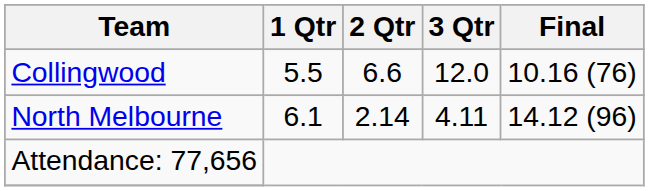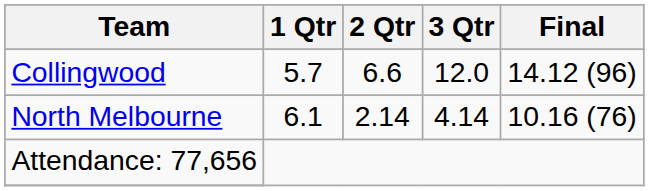Collingwood | 1 Qtr: 5.5 -> 5.7
Collingwood | Final: 10.16 (76) -> 14.12 (96)
North Melbourne | 3 Qtr: 4.11 -> 4.14
North Melbourne | Final: 14.12 (96) -> 10.16 (76)
